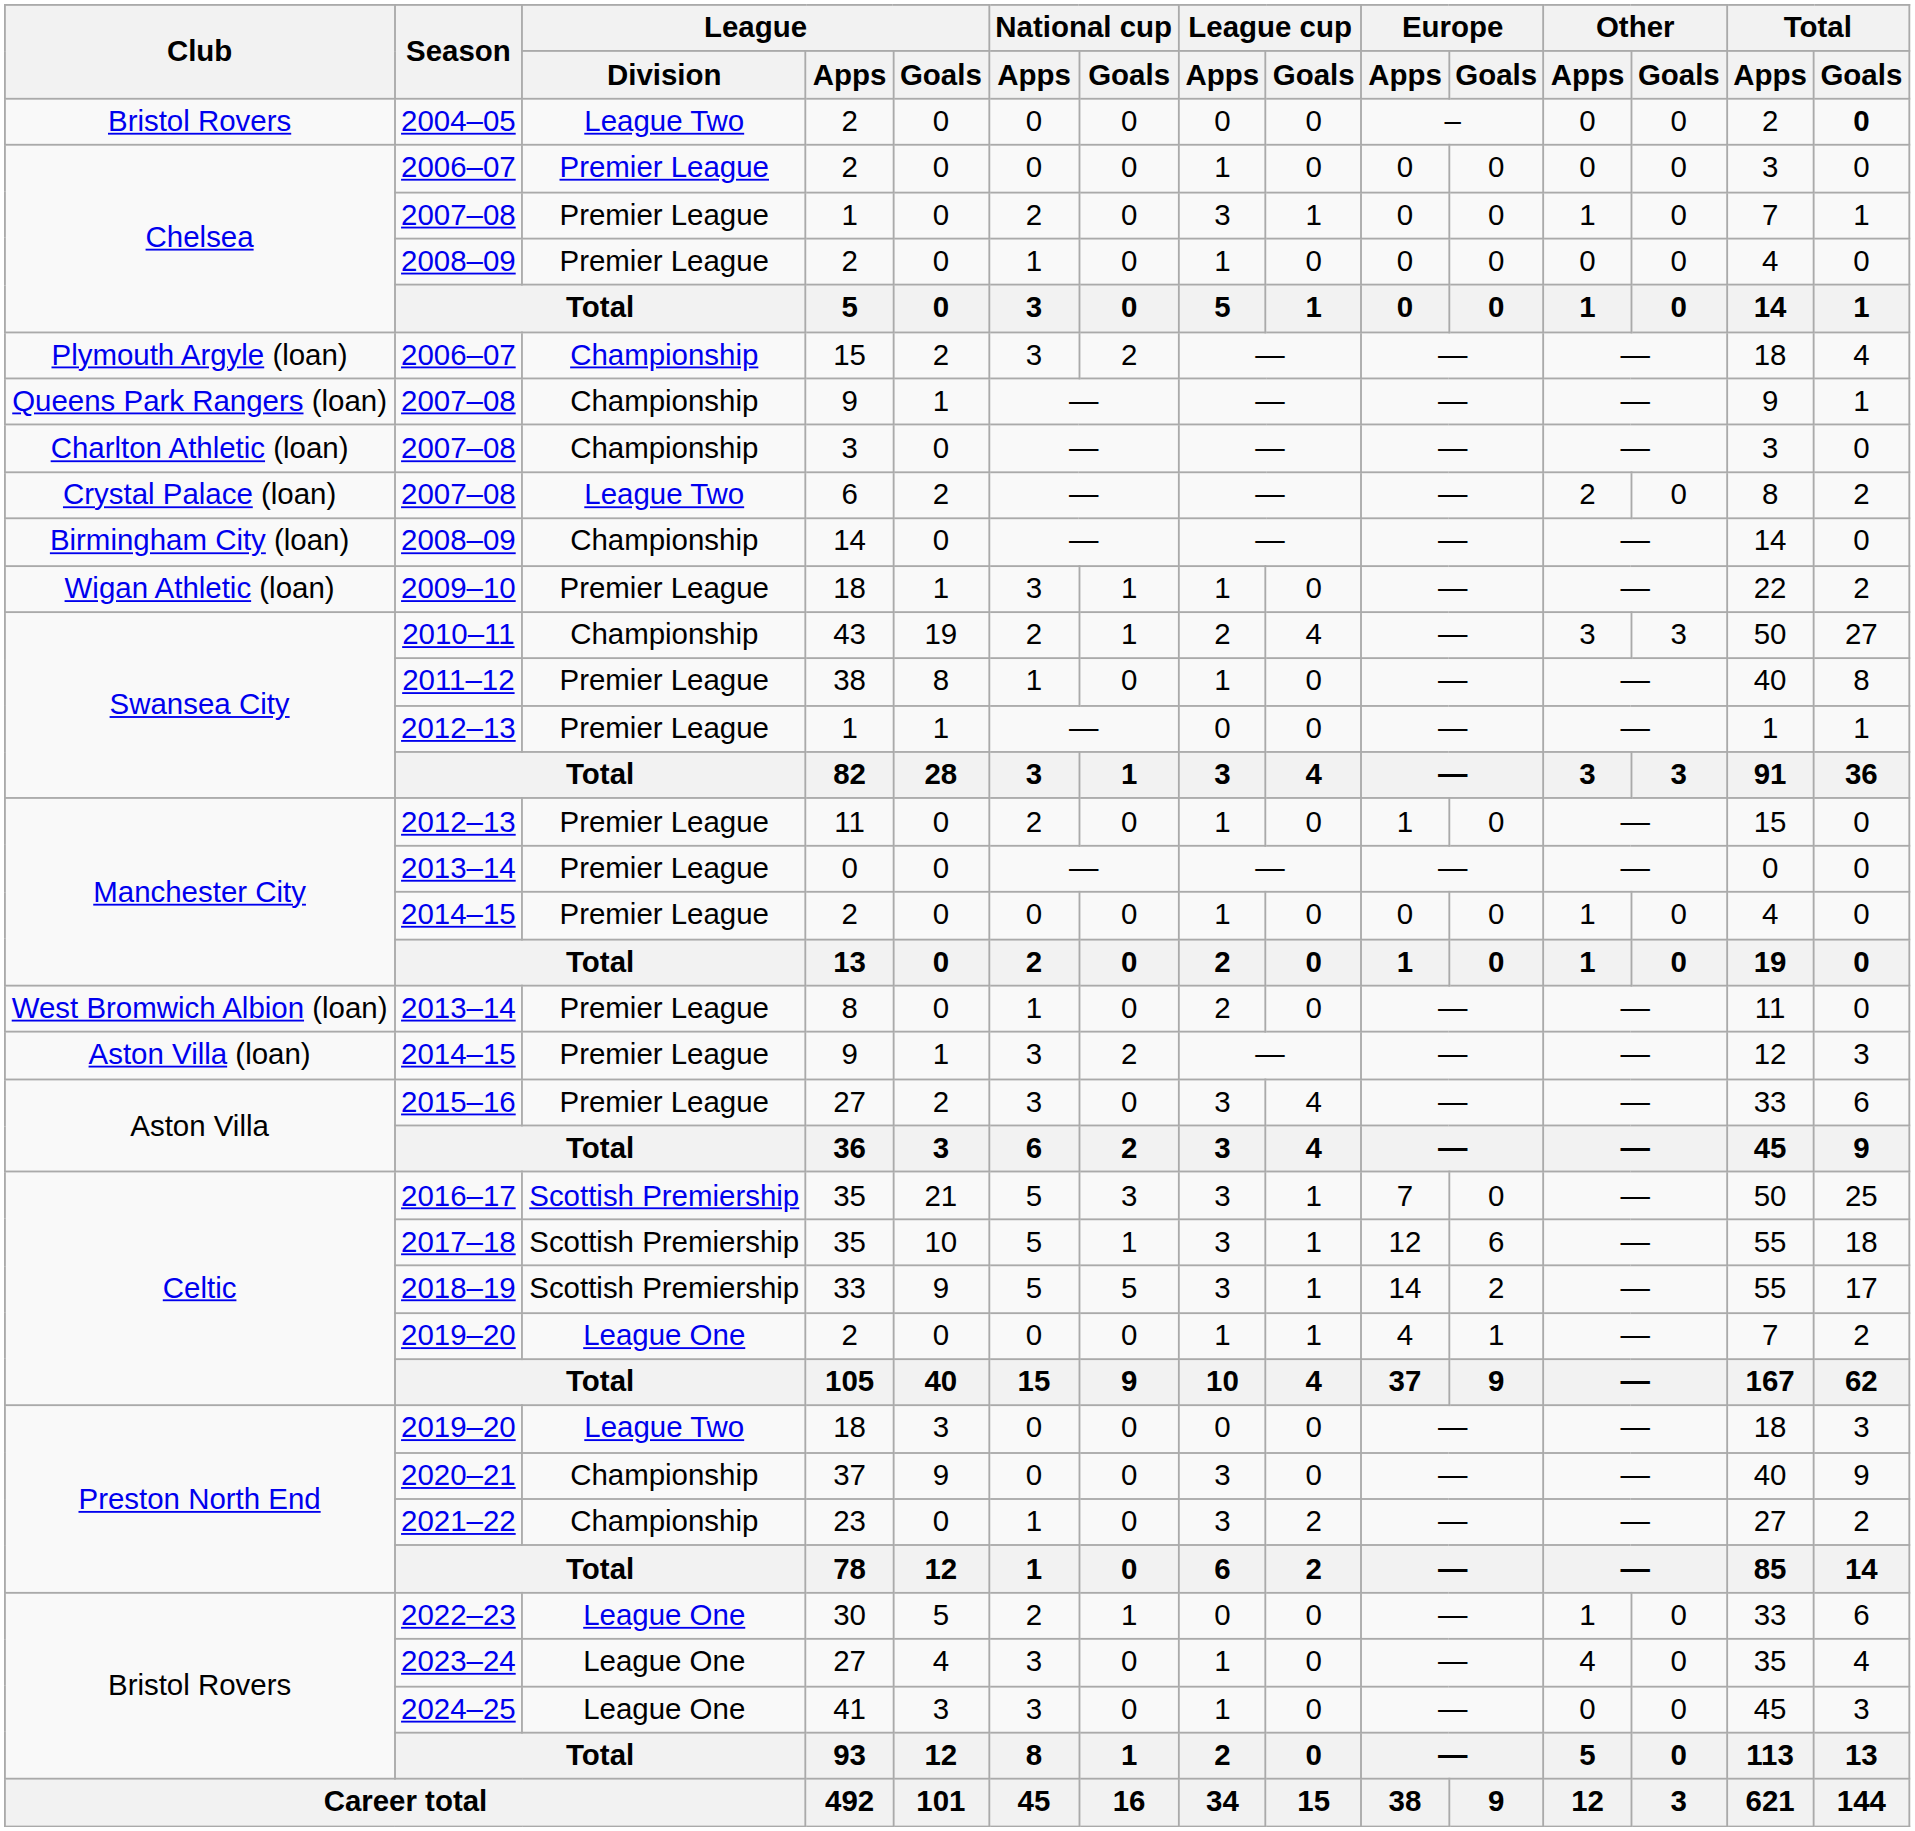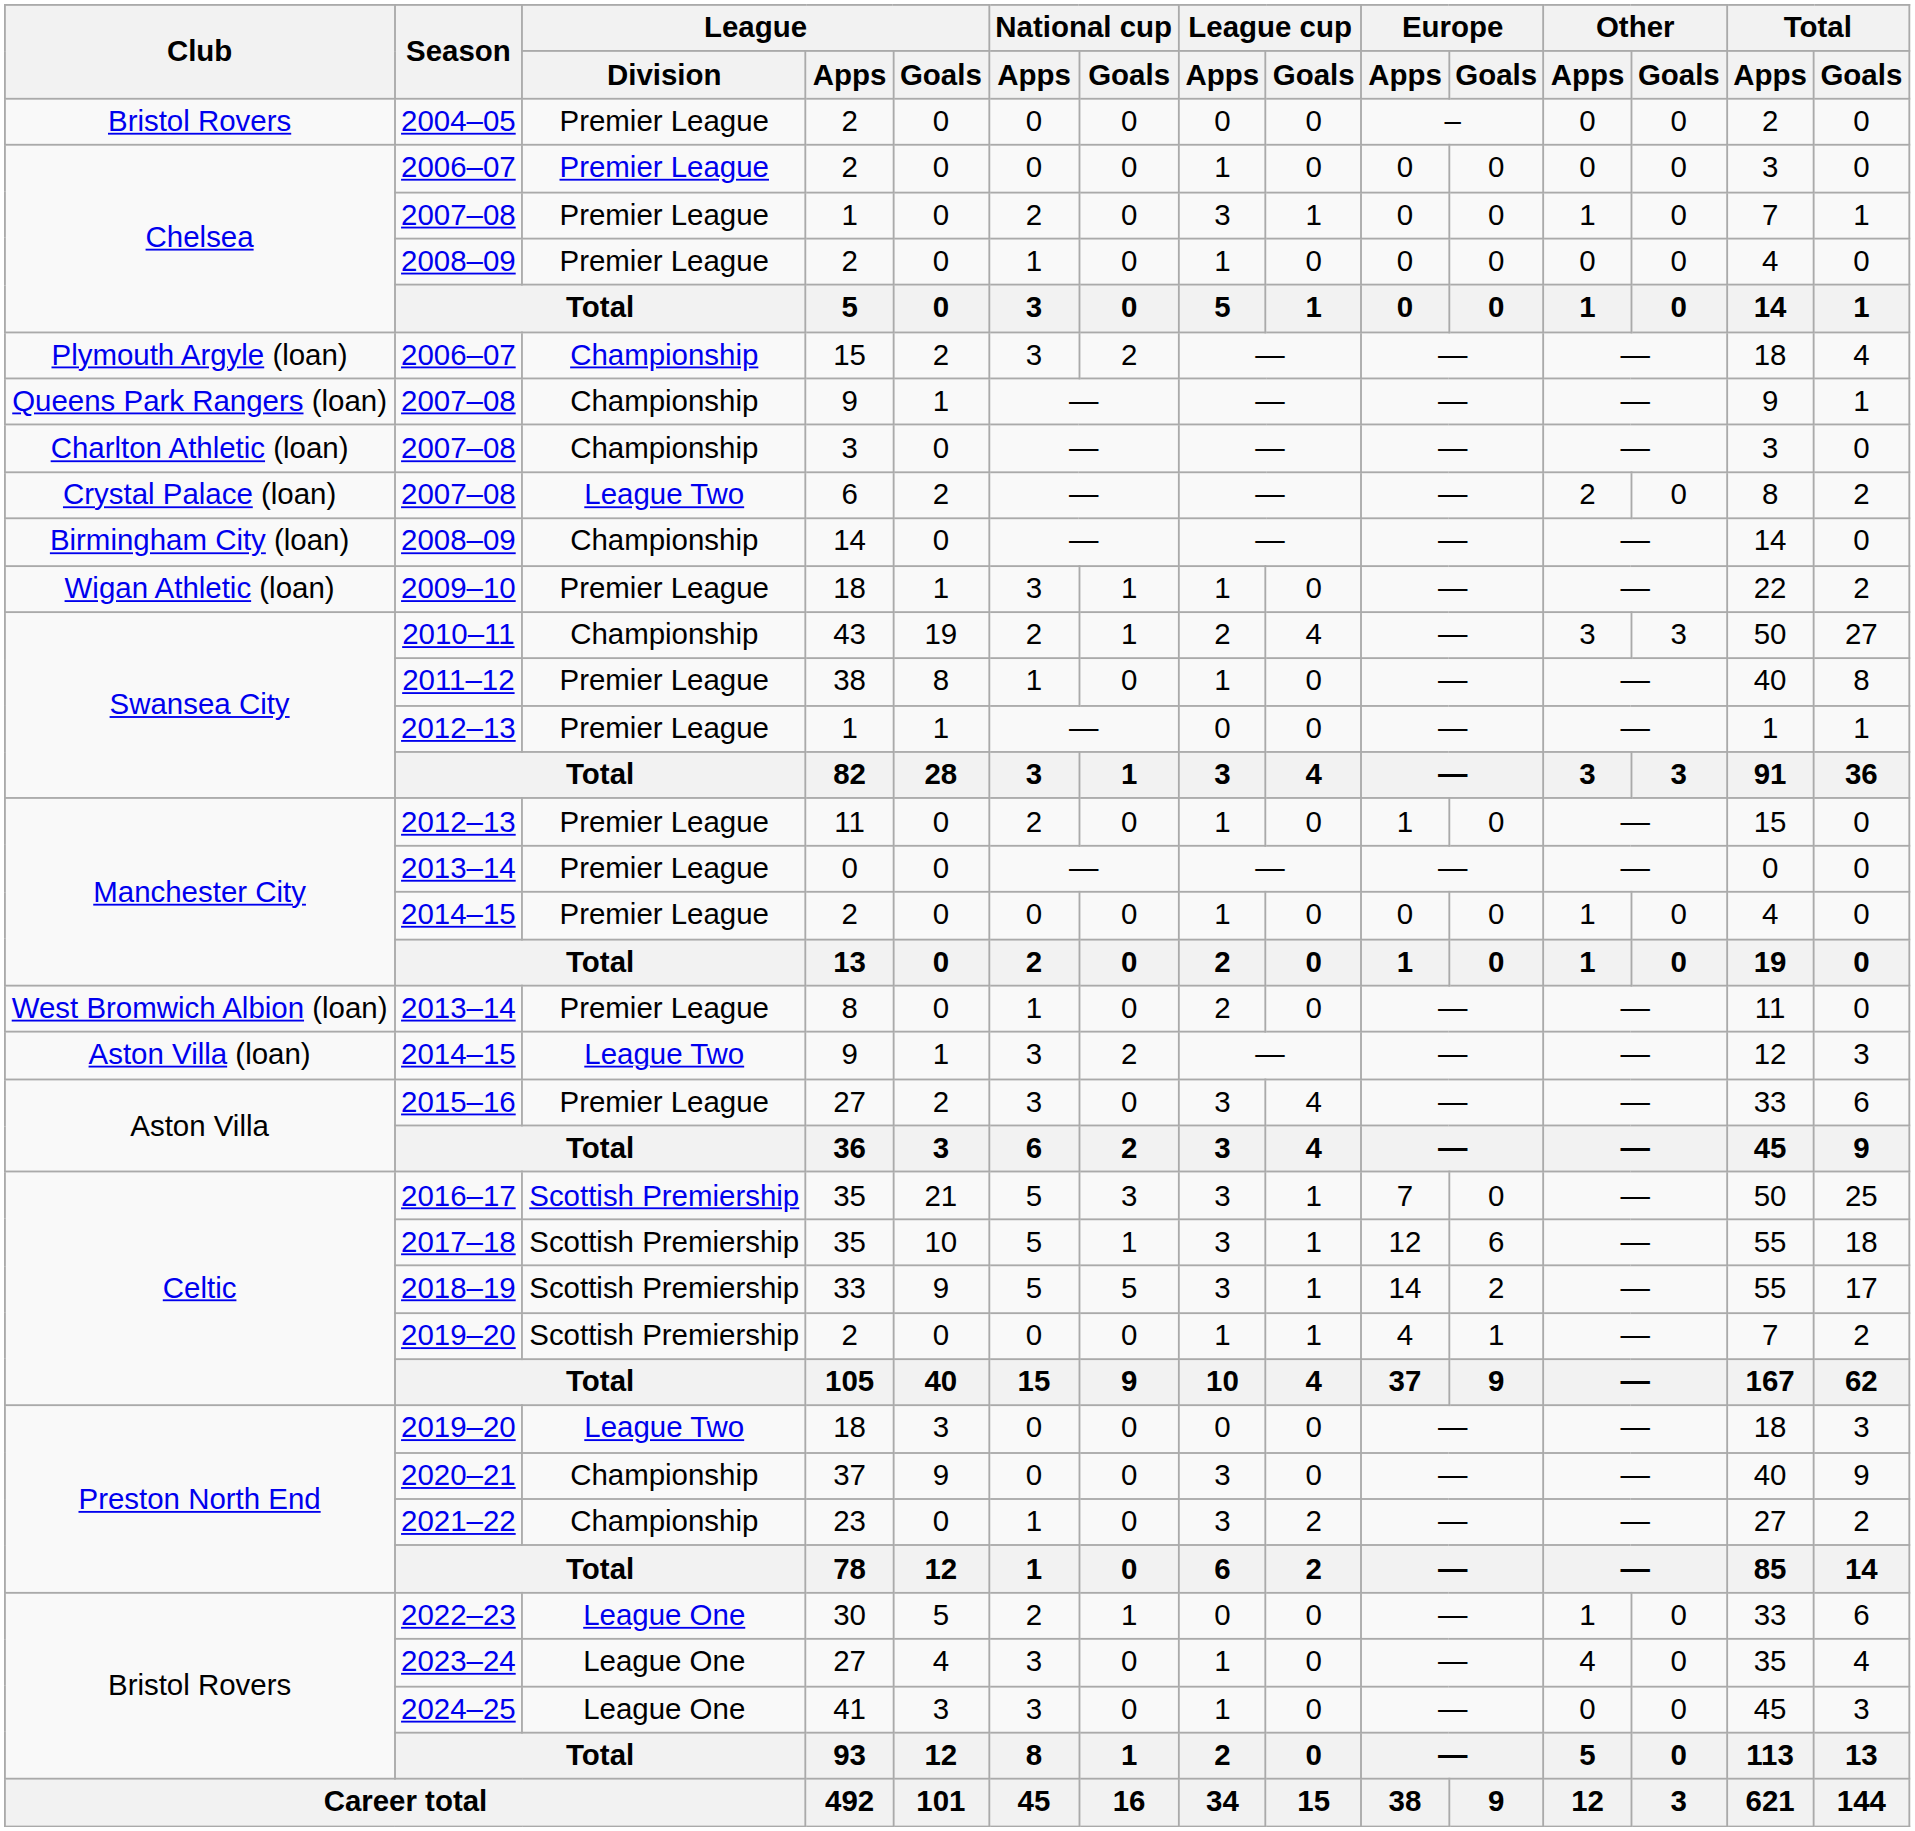2004–05 | League / Division: League Two -> Premier League
2004–05 | Total / Goals: bold -> normal
2014–15 / 9 | League / Division: Premier League -> League Two
2019–20 / 2 | League / Division: League One -> Scottish Premiership
